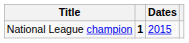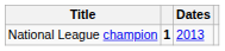National League champion | Dates: 2015 -> 2013
